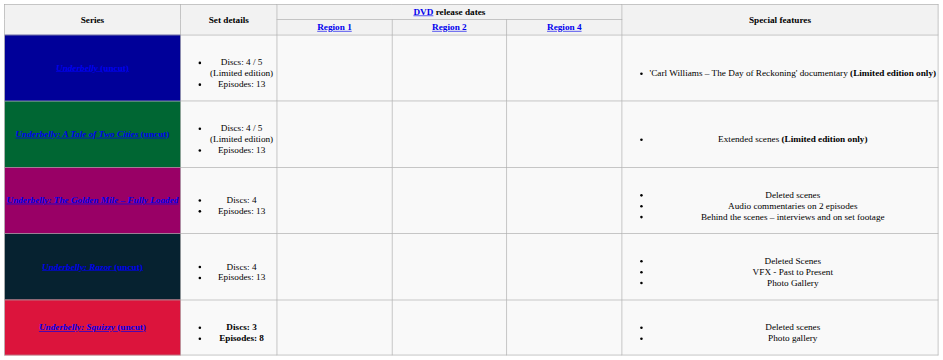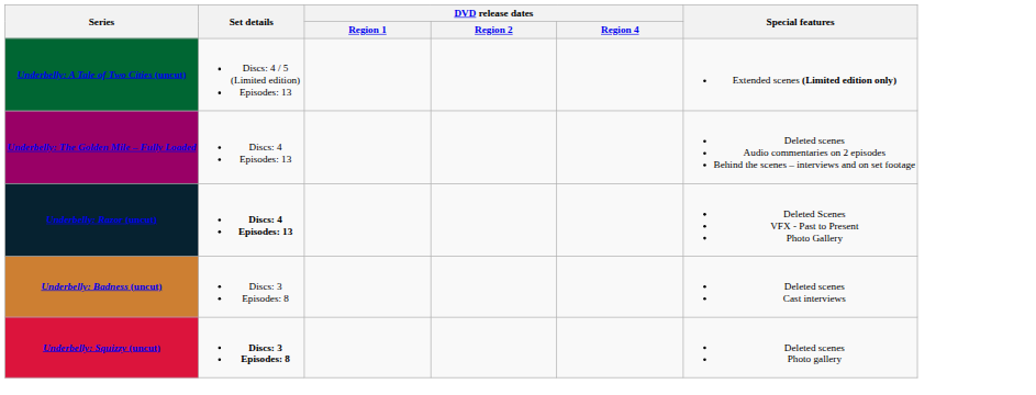- row: Underbelly (uncut) | Discs: 4 / 5 (Limited edition) Episodes: 13 | 'Carl Williams – The Day of Reckoning' documentary (Limited edition only)
Underbelly: Razor (uncut) | Set details: normal -> bold
+ row: Underbelly: Badness (uncut) | Discs: 3 Episodes: 8 | Deleted scenes Cast interviews
